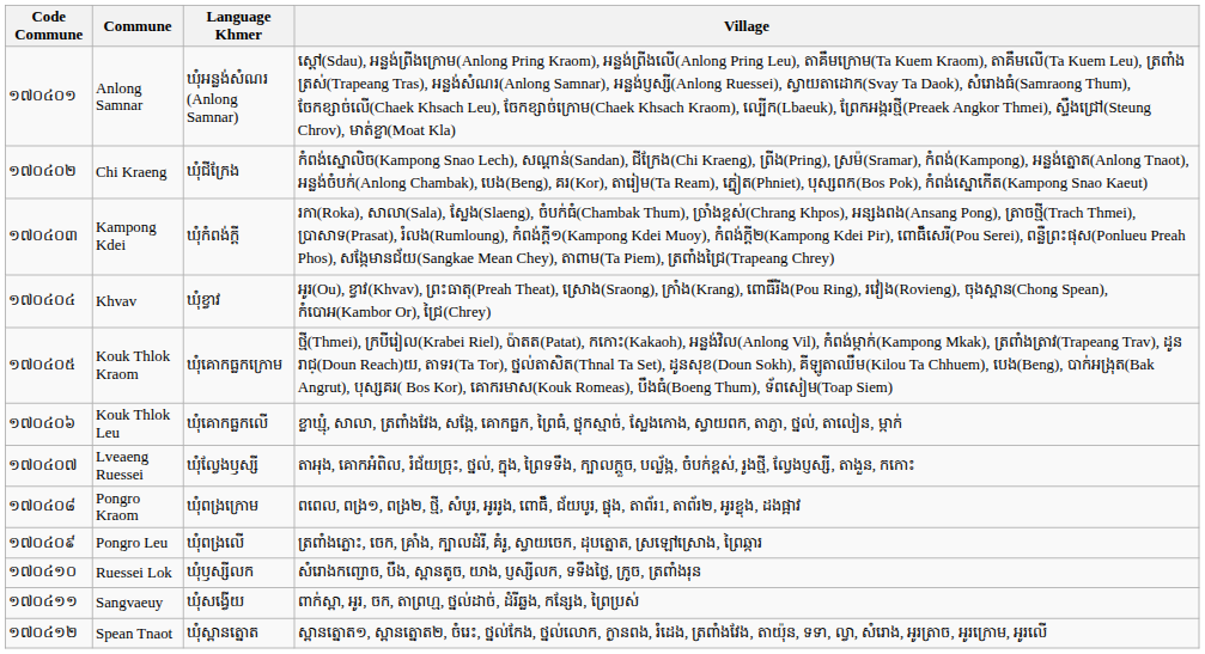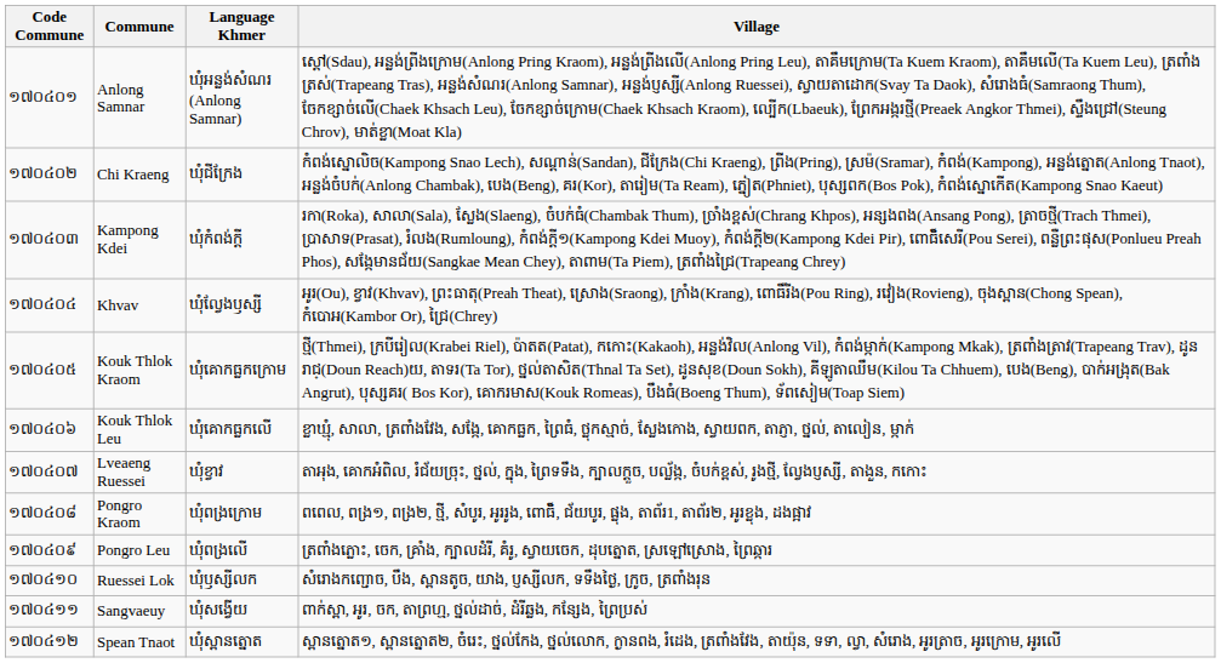Khvav | Language Khmer: ឃុំខ្វាវ -> ឃុំល្វែងឫស្សី
Lveaeng Ruessei | Language Khmer: ឃុំល្វែងឫស្សី -> ឃុំខ្វាវ
